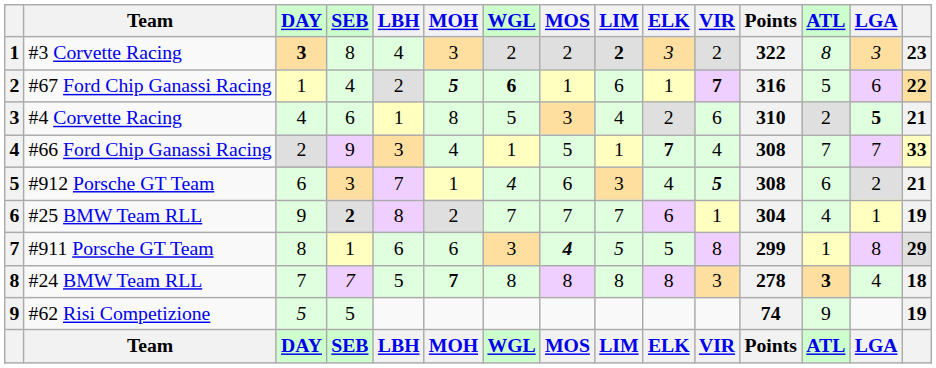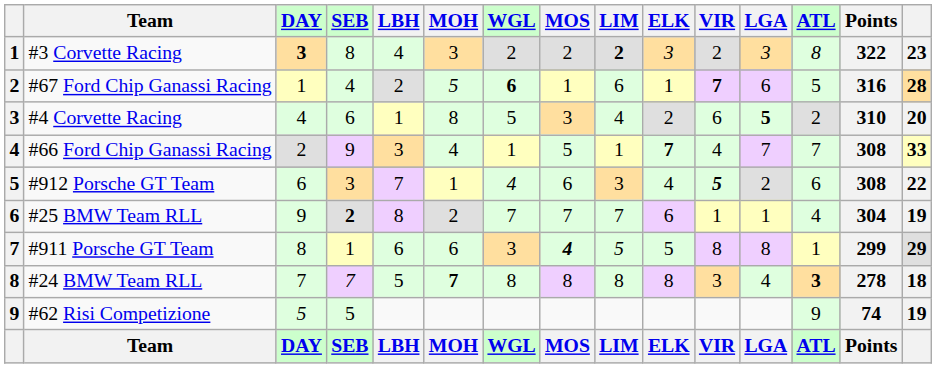columns swapped: LGA <-> Points
#67 Ford Chip Ganassi Racing | MOH: bold -> normal
#67 Ford Chip Ganassi Racing | column 15: 22 -> 28
#4 Corvette Racing | column 15: 21 -> 20
#912 Porsche GT Team | column 15: 21 -> 22
